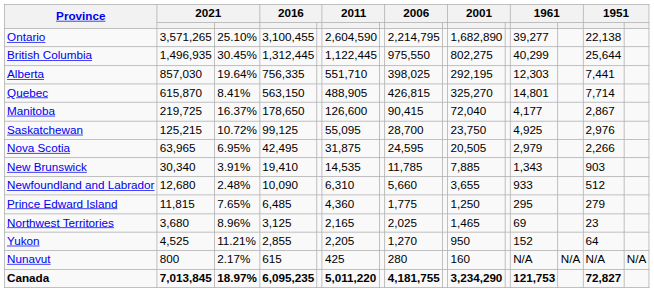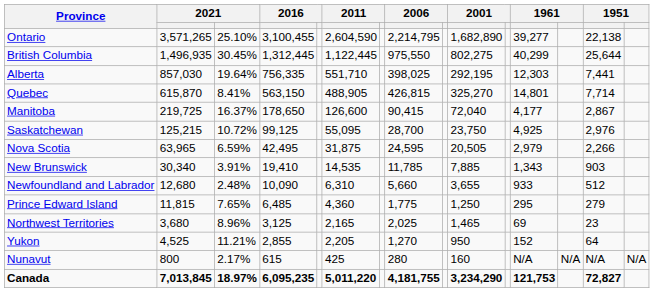Nova Scotia | column 3: 6.95% -> 6.59%
